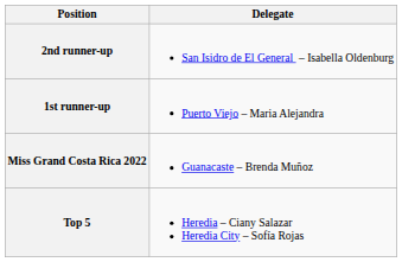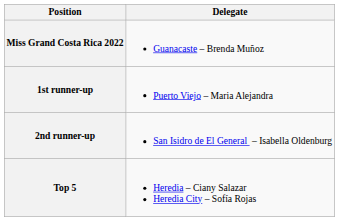rows swapped: Miss Grand Costa Rica 2022 <-> 2nd runner-up
